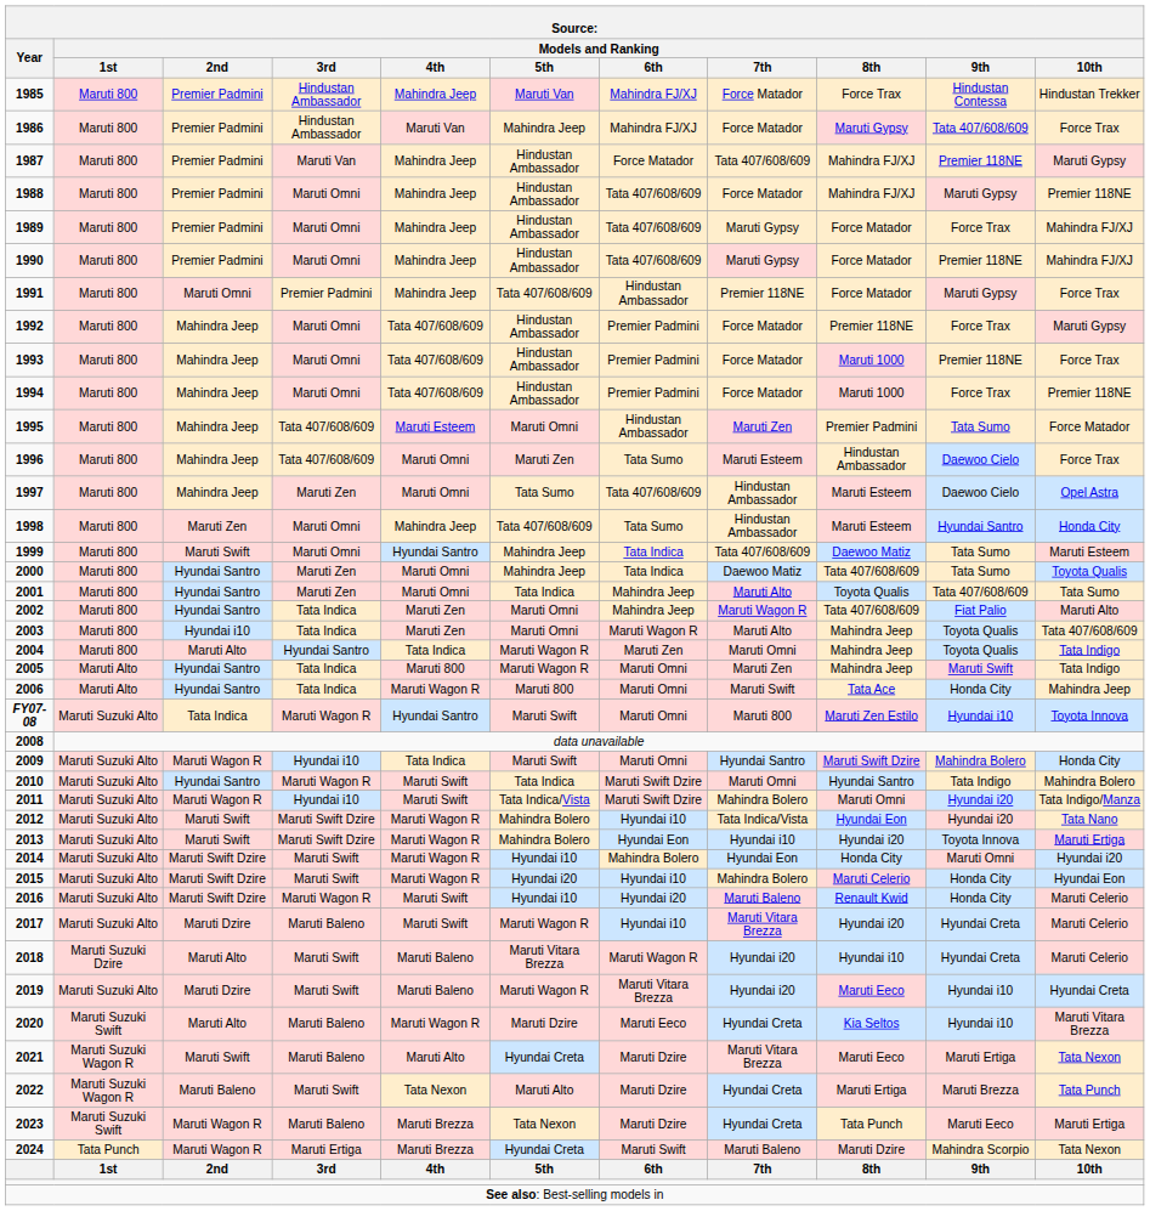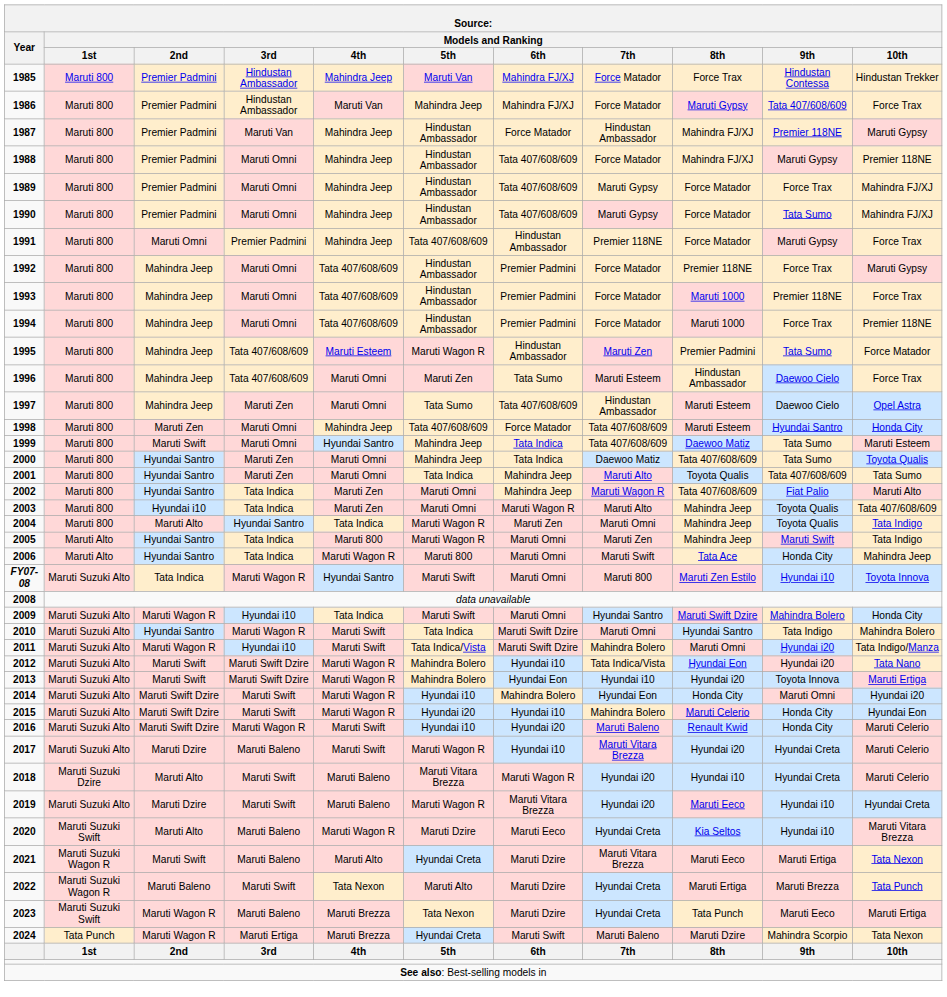1987 | Models and Ranking / 7th: Tata 407/608/609 -> Hindustan Ambassador
1990 | Models and Ranking / 9th: Premier 118NE -> Tata Sumo
1995 | Models and Ranking / 5th: Maruti Omni -> Maruti Wagon R
1998 | Models and Ranking / 6th: Tata Sumo -> Force Matador
1998 | Models and Ranking / 7th: Hindustan Ambassador -> Tata 407/608/609
